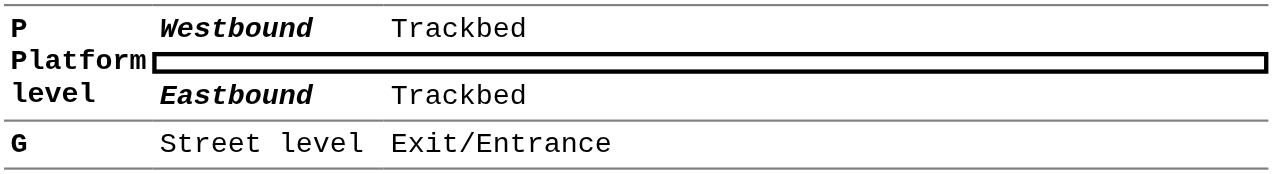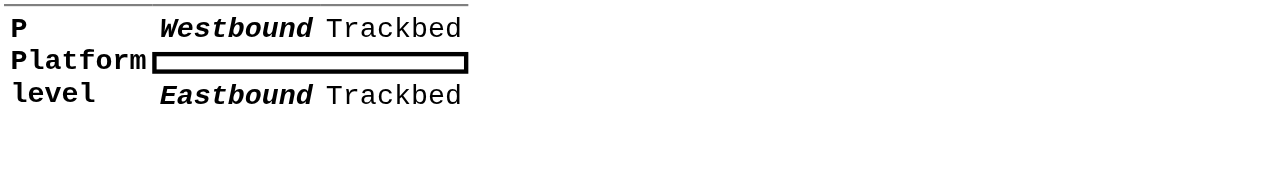- row: G | Street level | Exit/Entrance
